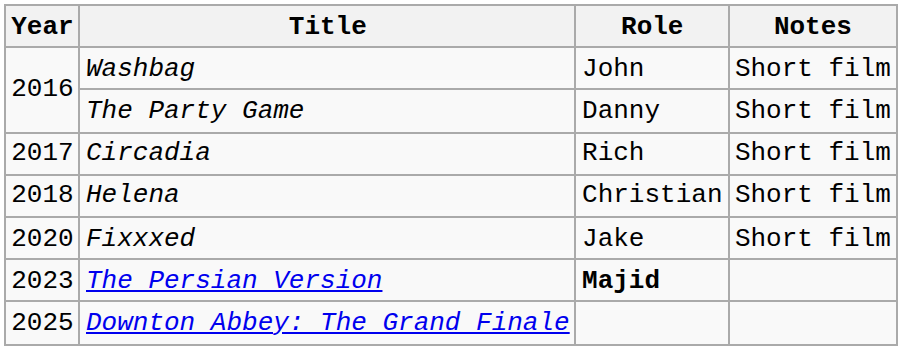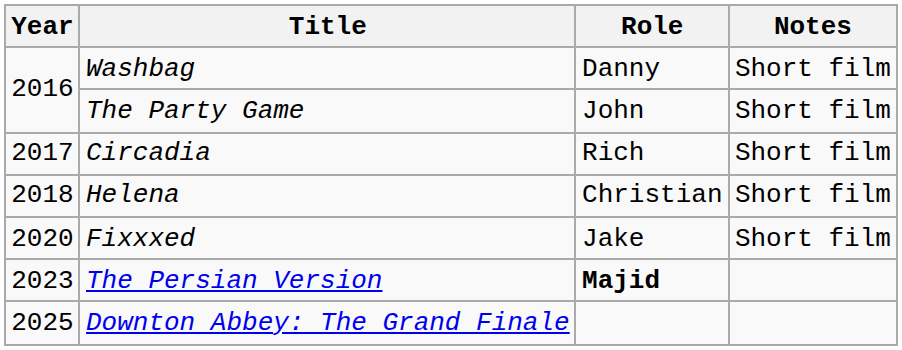Washbag | Role: John -> Danny
The Party Game | Role: Danny -> John
